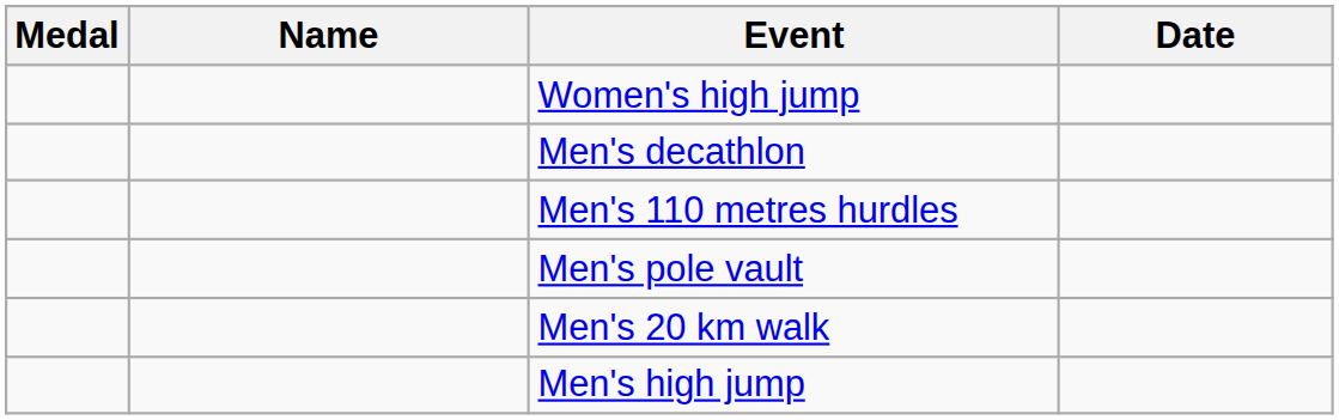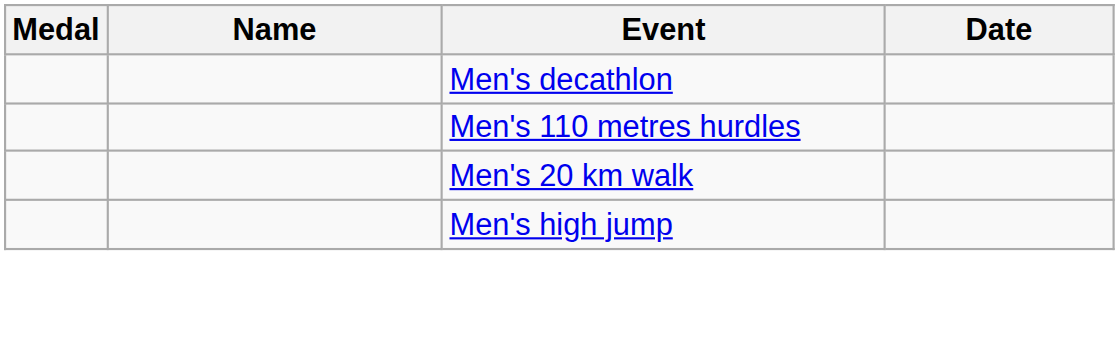- row: Women's high jump
- row: Men's pole vault
